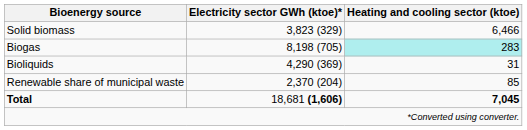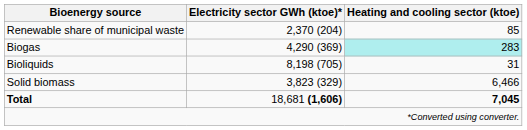rows swapped: Solid biomass <-> Renewable share of municipal waste
Biogas | Electricity sector GWh (ktoe)*: 8,198 (705) -> 4,290 (369)
Bioliquids | Electricity sector GWh (ktoe)*: 4,290 (369) -> 8,198 (705)
